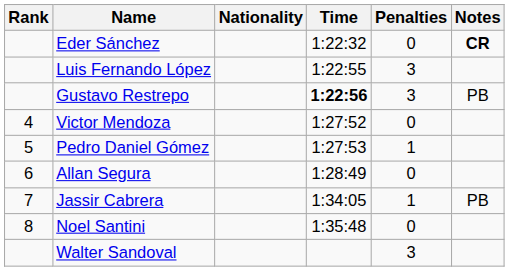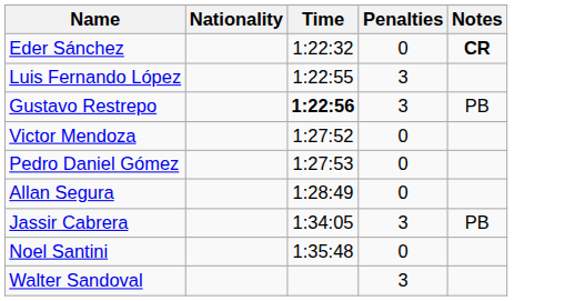- column: Rank | 4 | 5 | 6 | 7 | 8
Pedro Daniel Gómez | Penalties: 1 -> 0
Jassir Cabrera | Penalties: 1 -> 3
